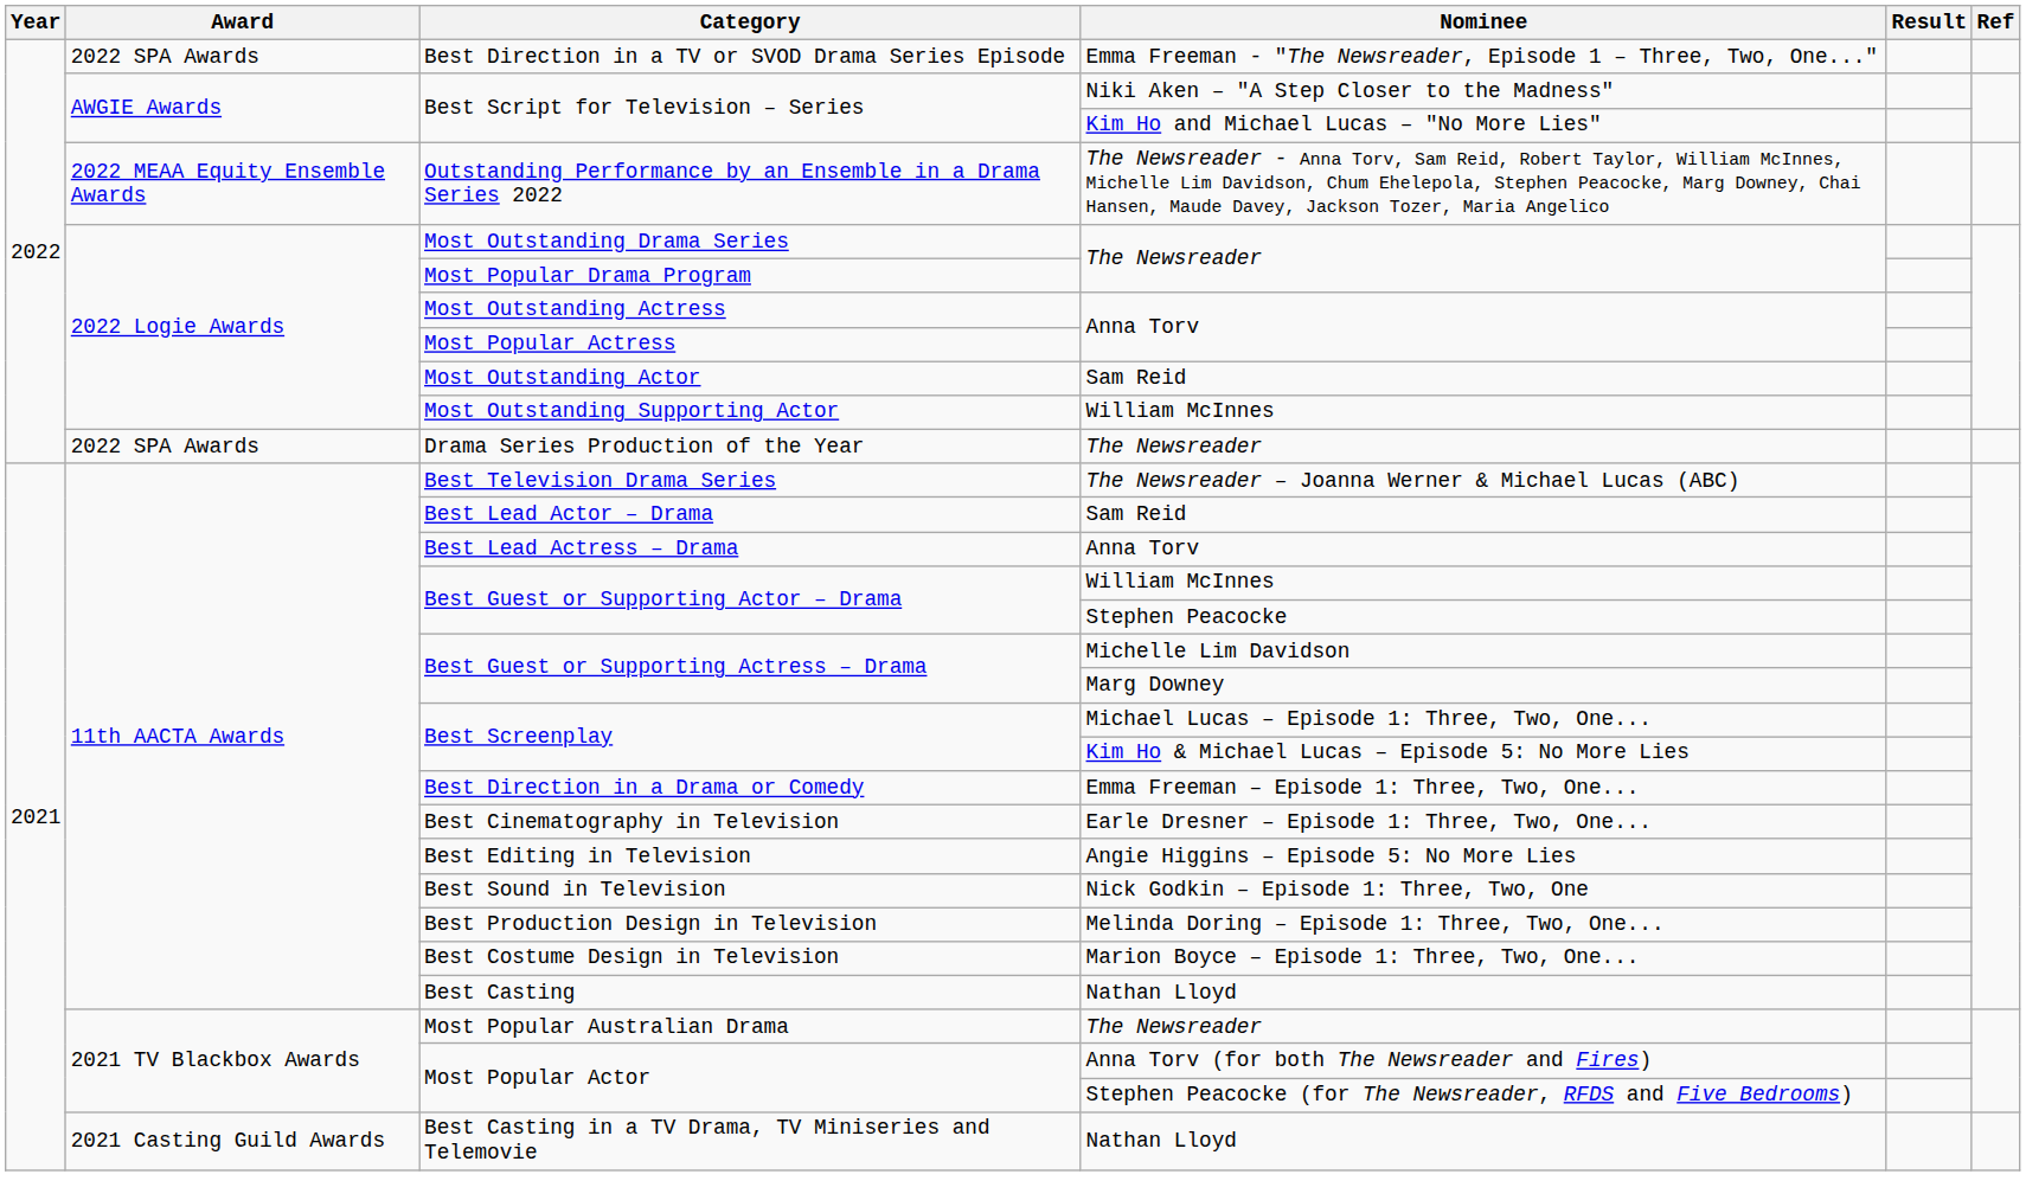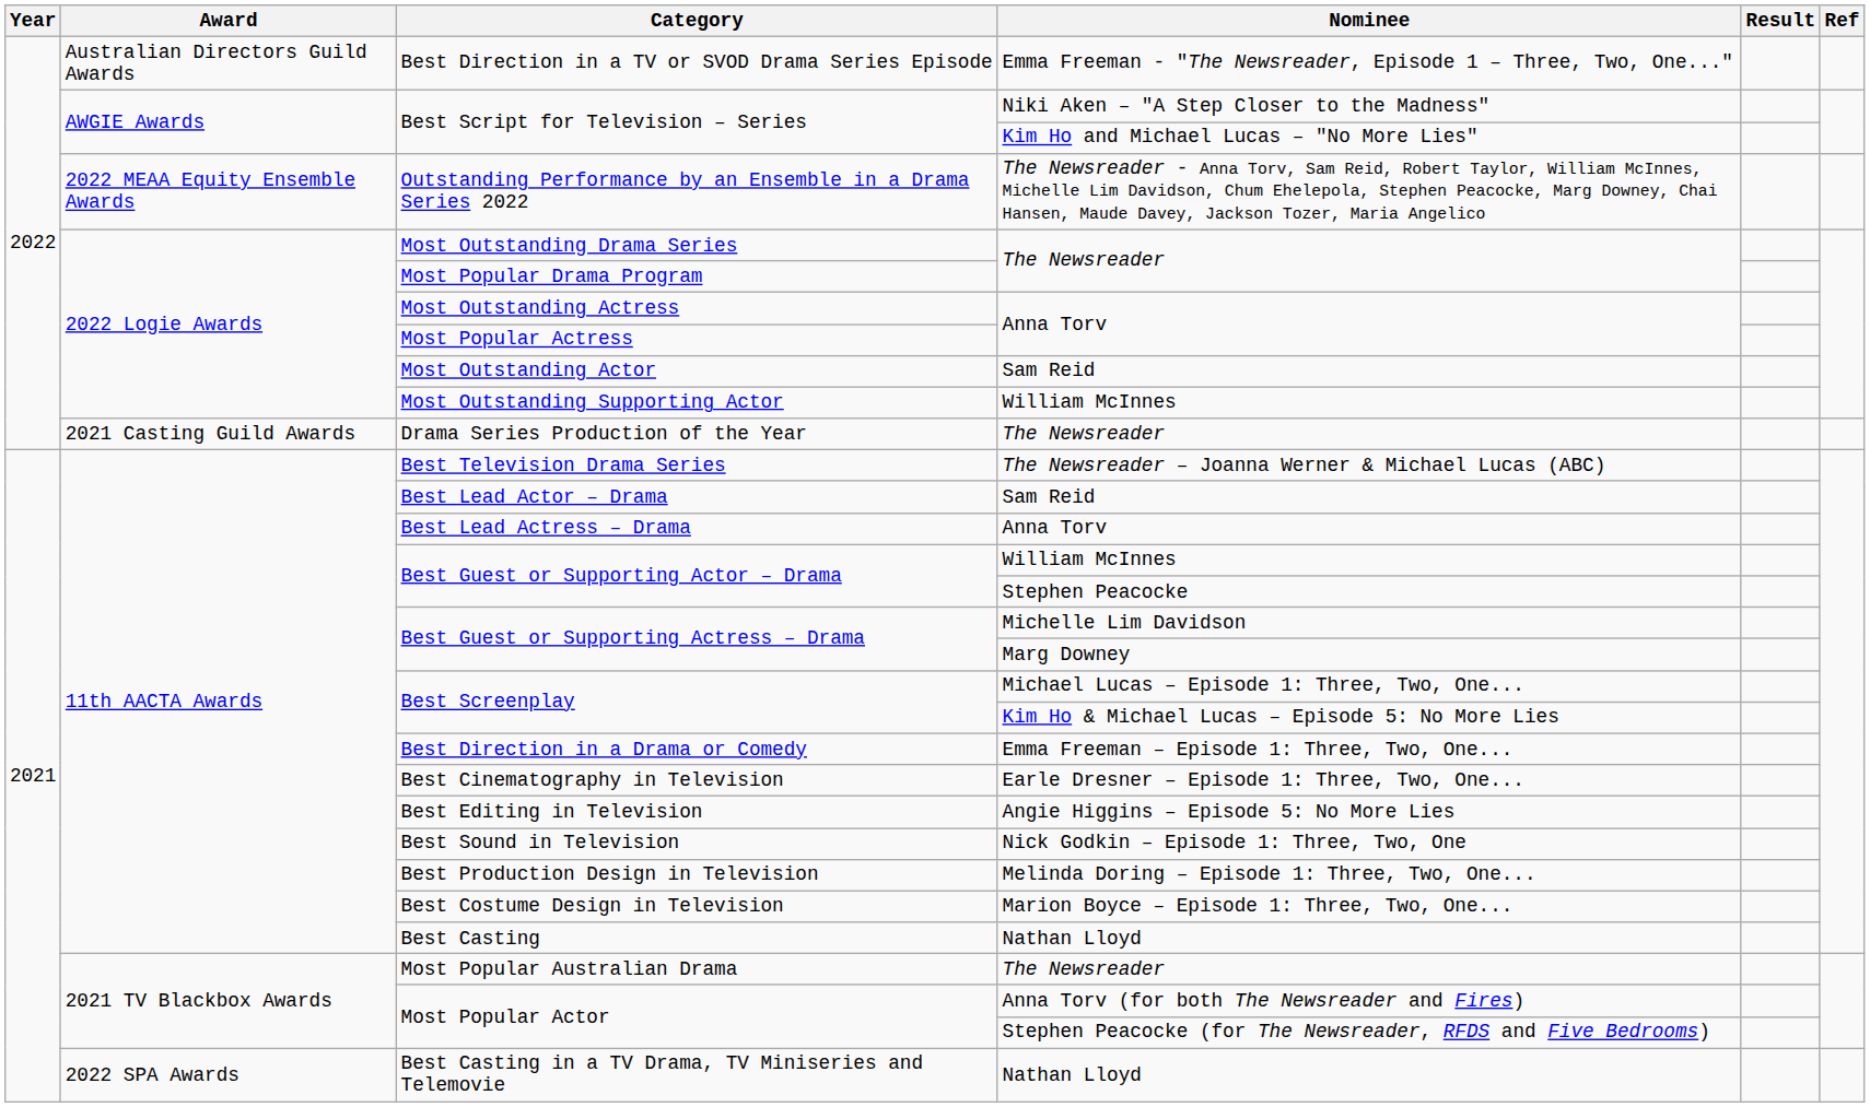Best Direction in a TV or SVOD Drama Series Episode | Award: 2022 SPA Awards -> Australian Directors Guild Awards
Drama Series Production of the Year | Award: 2022 SPA Awards -> 2021 Casting Guild Awards
Best Casting in a TV Drama, TV Miniseries and Telemovie | Award: 2021 Casting Guild Awards -> 2022 SPA Awards
